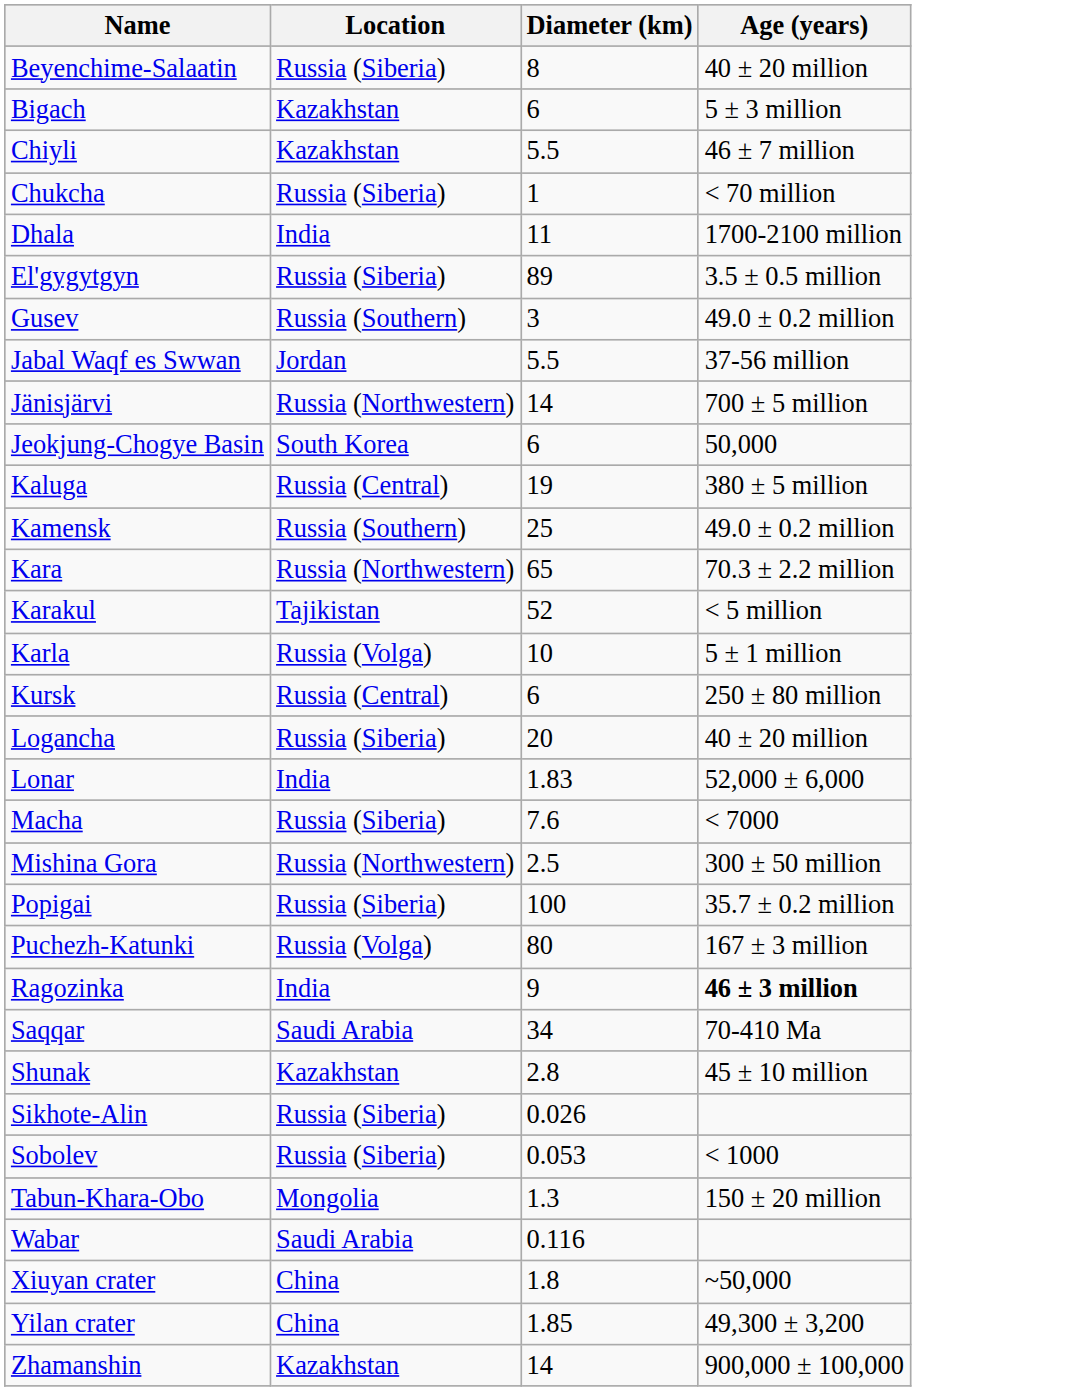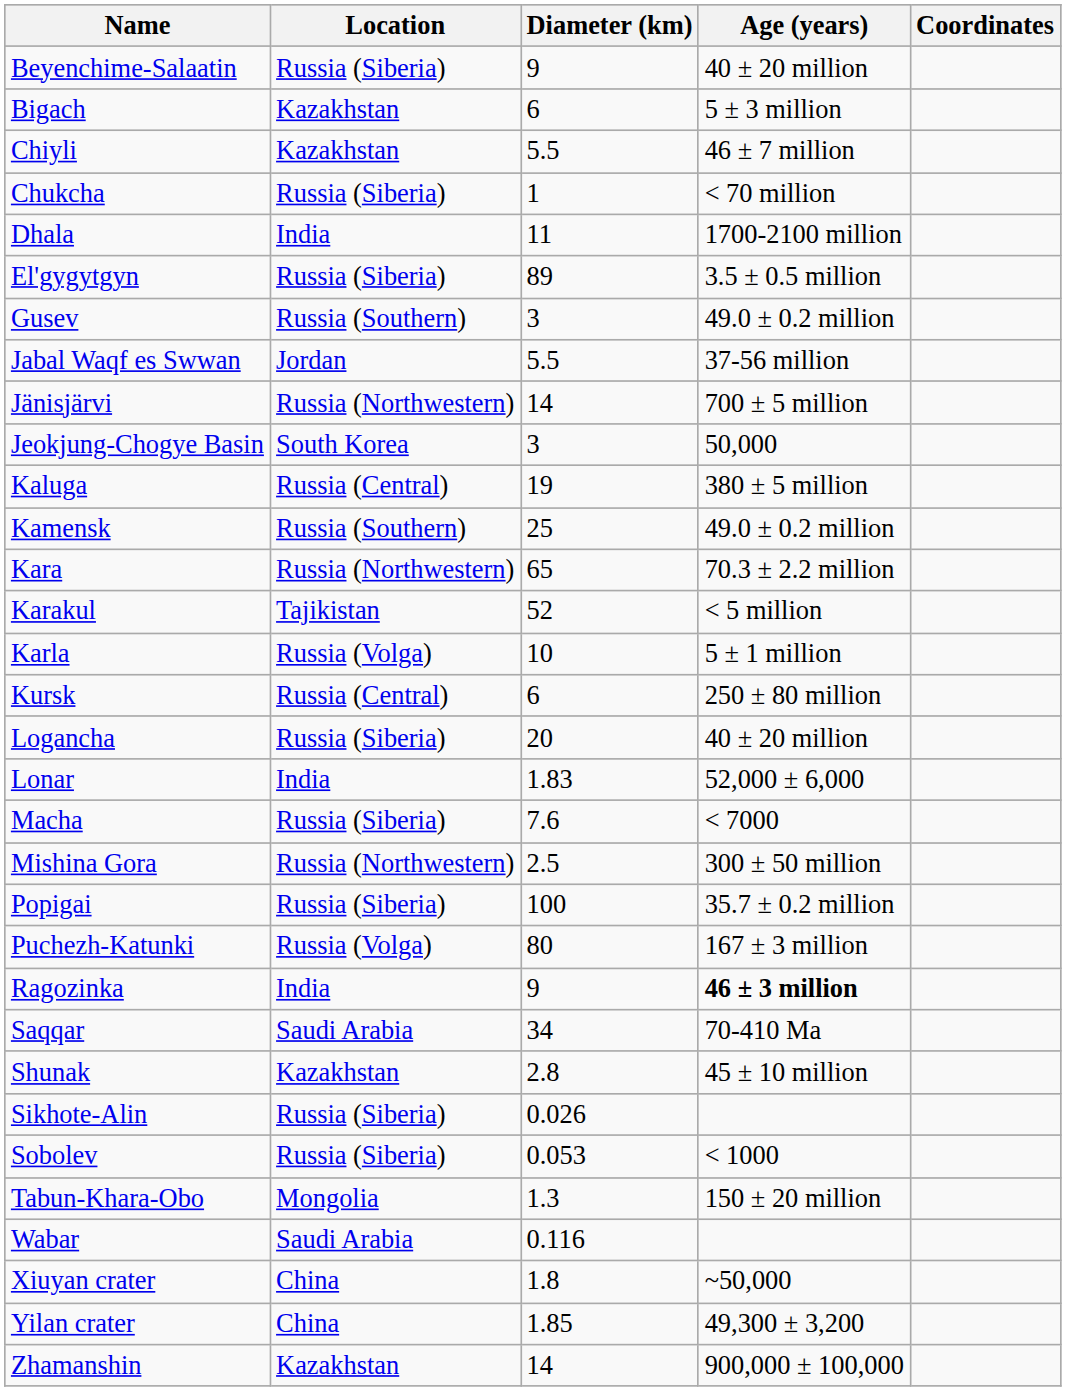+ column: Coordinates
Beyenchime-Salaatin | Diameter (km): 8 -> 9
Jeokjung-Chogye Basin | Diameter (km): 6 -> 3
